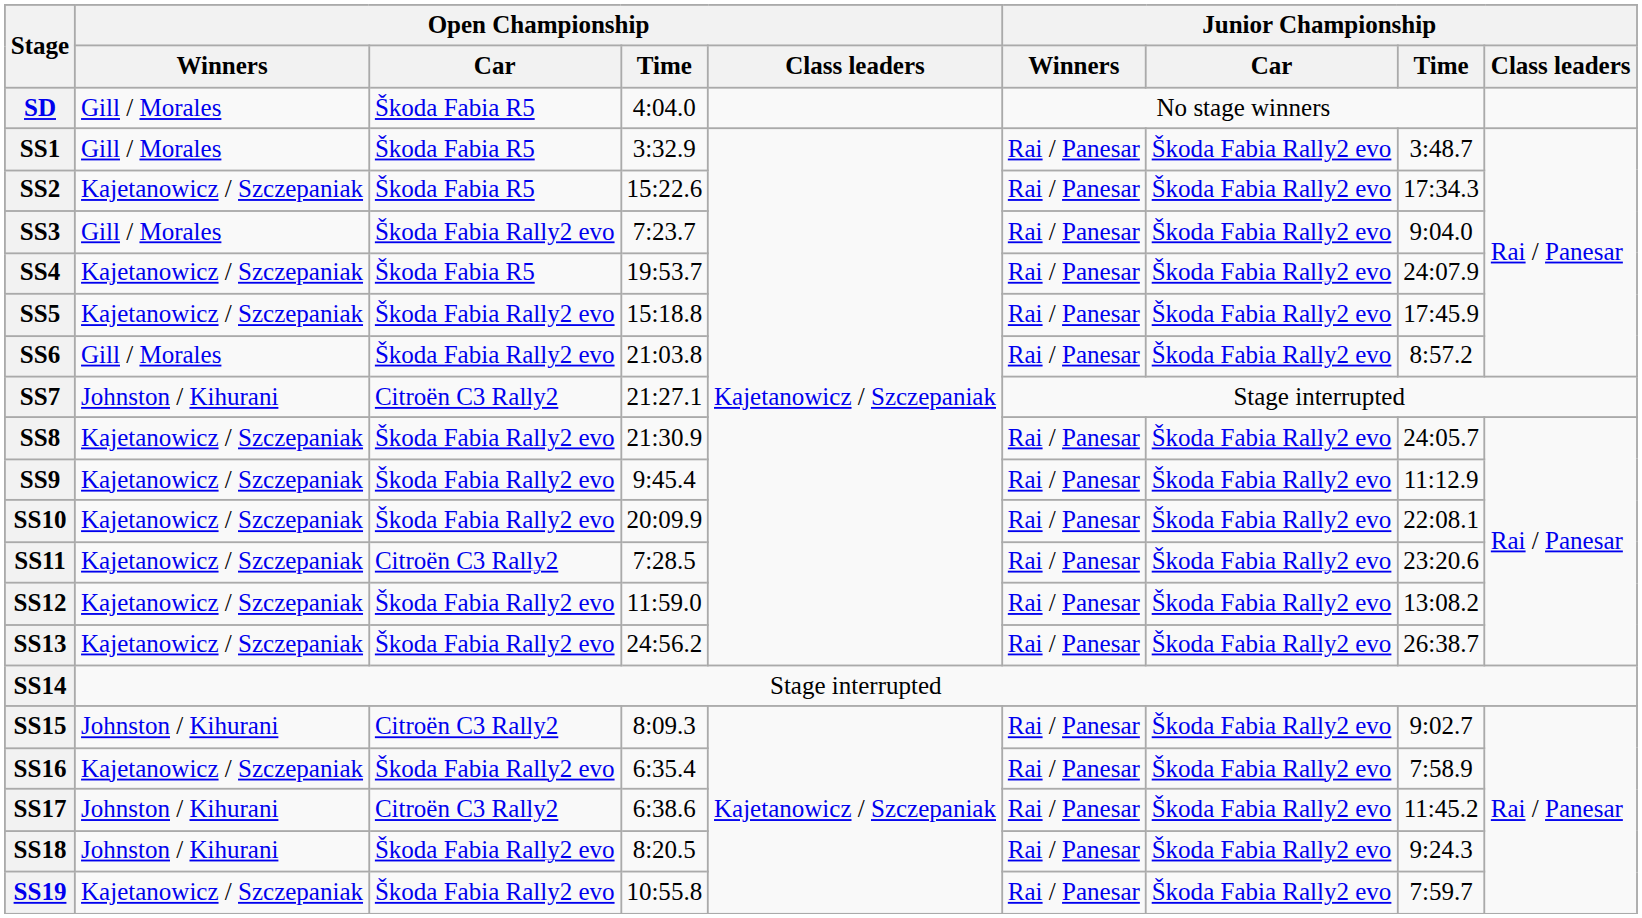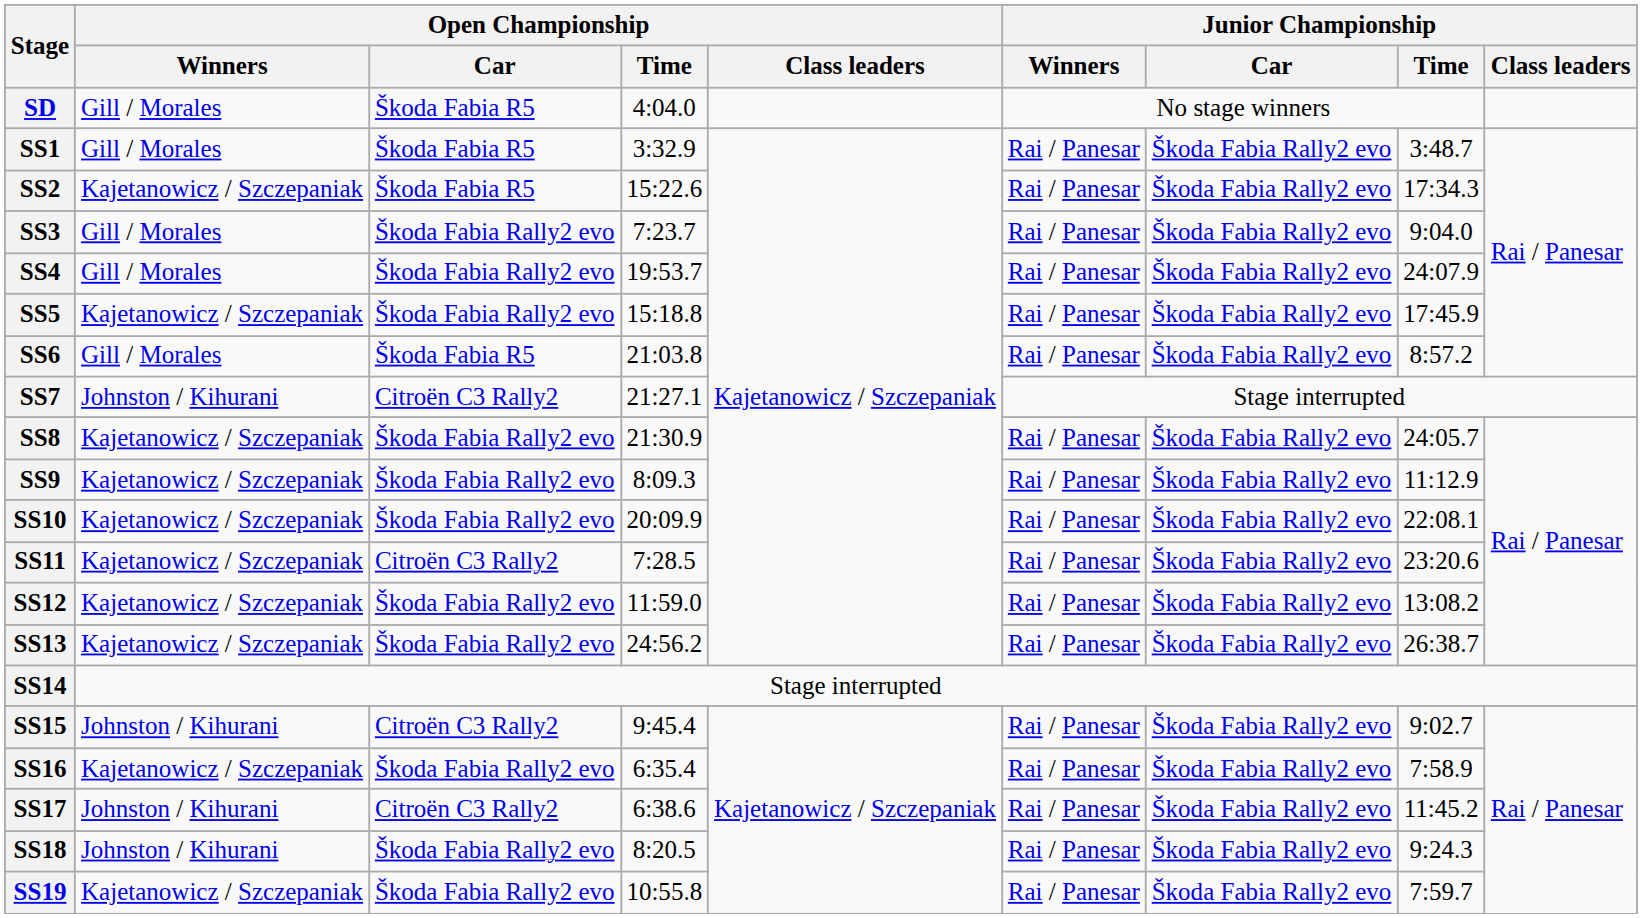SS4 | Open Championship / Winners: Kajetanowicz / Szczepaniak -> Gill / Morales
SS4 | Open Championship / Car: Škoda Fabia R5 -> Škoda Fabia Rally2 evo
SS6 | Open Championship / Car: Škoda Fabia Rally2 evo -> Škoda Fabia R5
SS9 | Open Championship / Time: 9:45.4 -> 8:09.3
SS15 | Open Championship / Time: 8:09.3 -> 9:45.4
